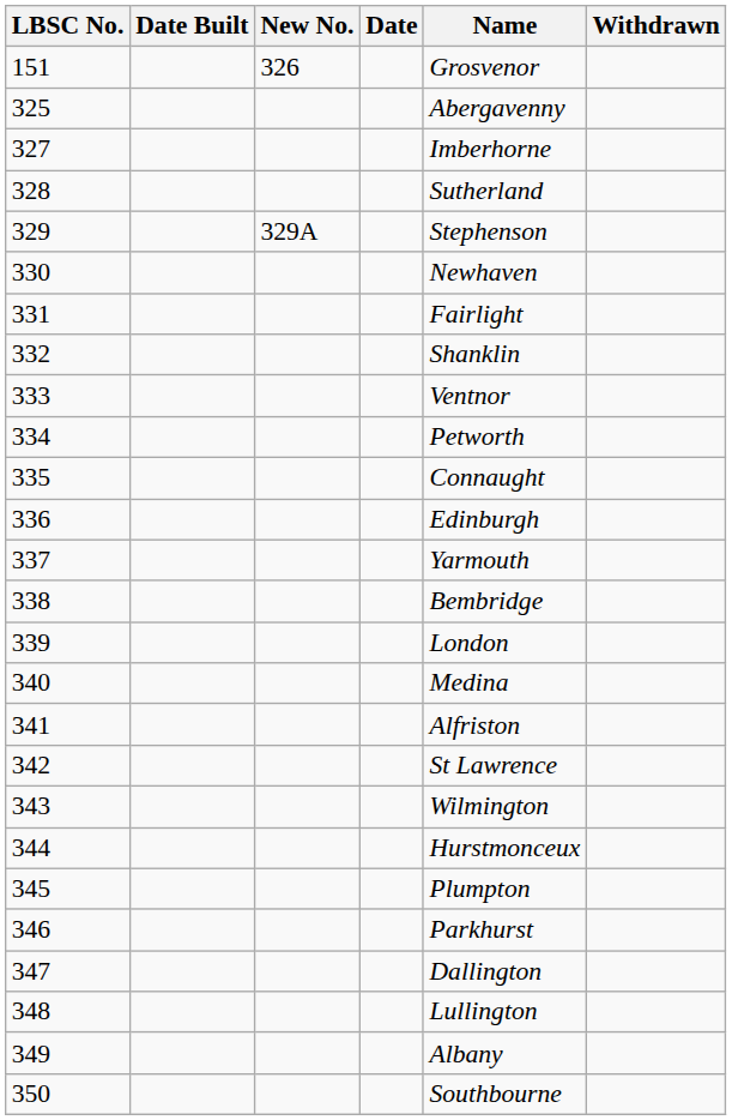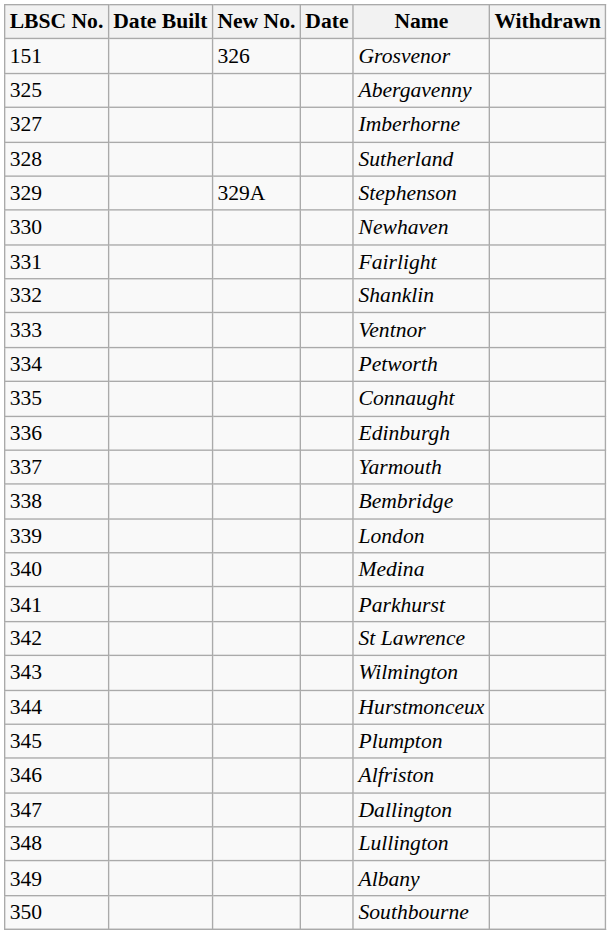341 | Name: Alfriston -> Parkhurst
346 | Name: Parkhurst -> Alfriston
